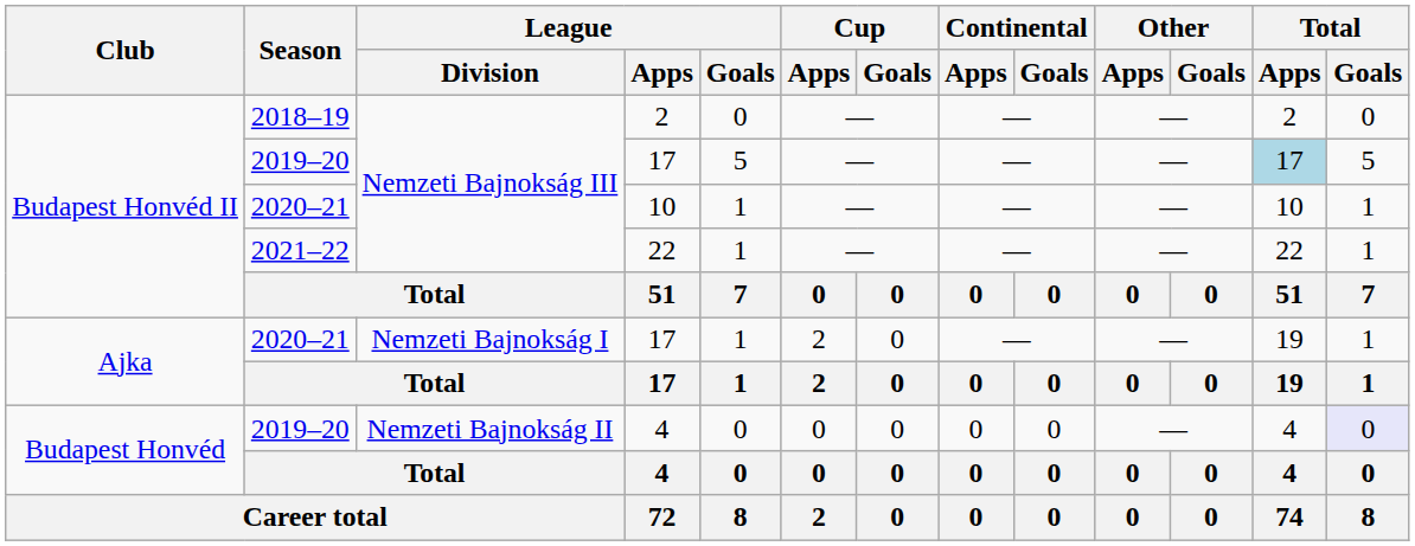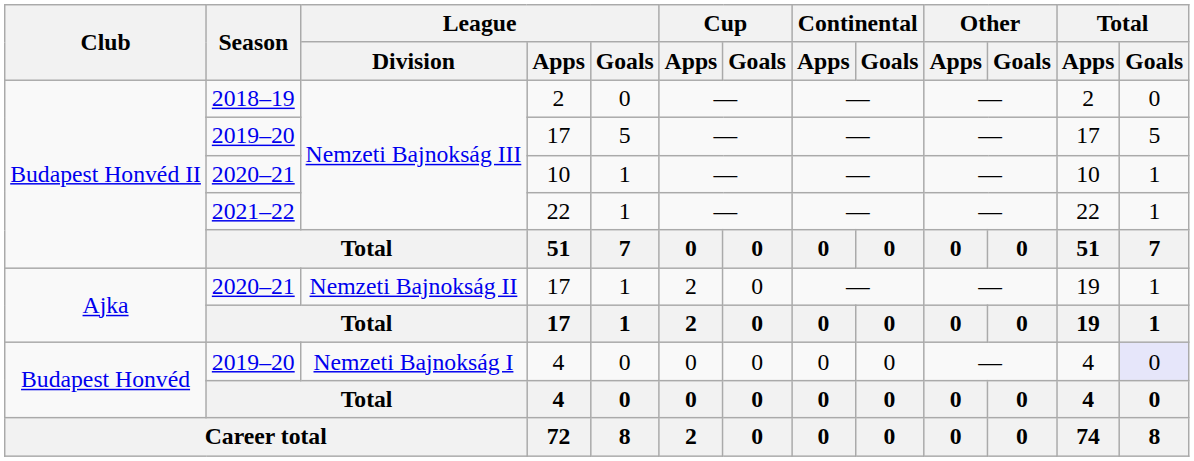2019–20 / 17 | Total / Apps: lightblue background -> no background
2020–21 / 17 | League / Division: Nemzeti Bajnokság I -> Nemzeti Bajnokság II
2019–20 / 4 | League / Division: Nemzeti Bajnokság II -> Nemzeti Bajnokság I
